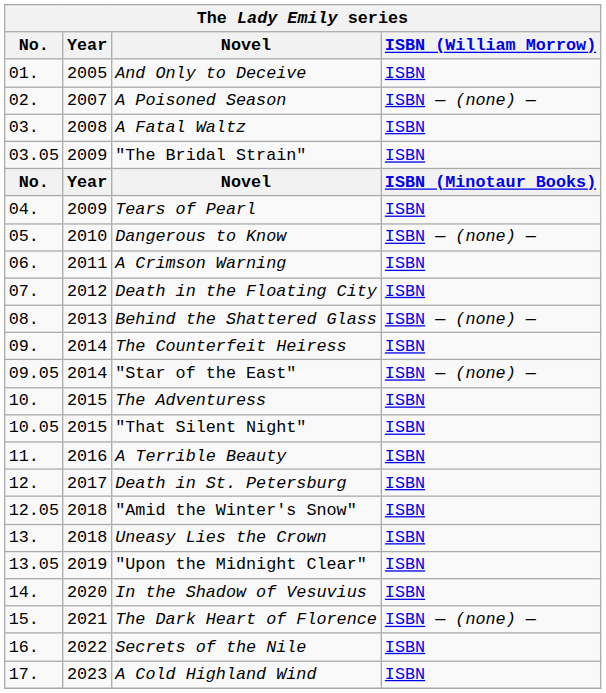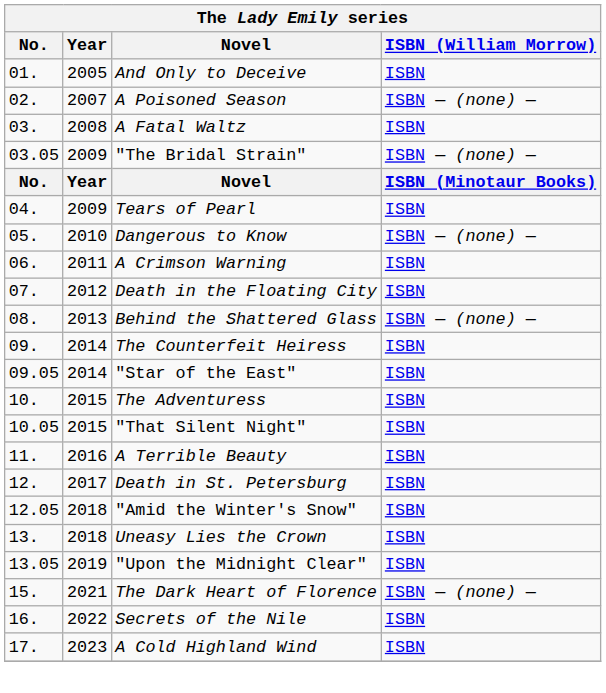"The Bridal Strain" | ISBN (William Morrow): ISBN -> ISBN — (none) —
"Star of the East" | ISBN (William Morrow): ISBN — (none) — -> ISBN
- row: 14. | 2020 | In the Shadow of Vesuvius | ISBN
